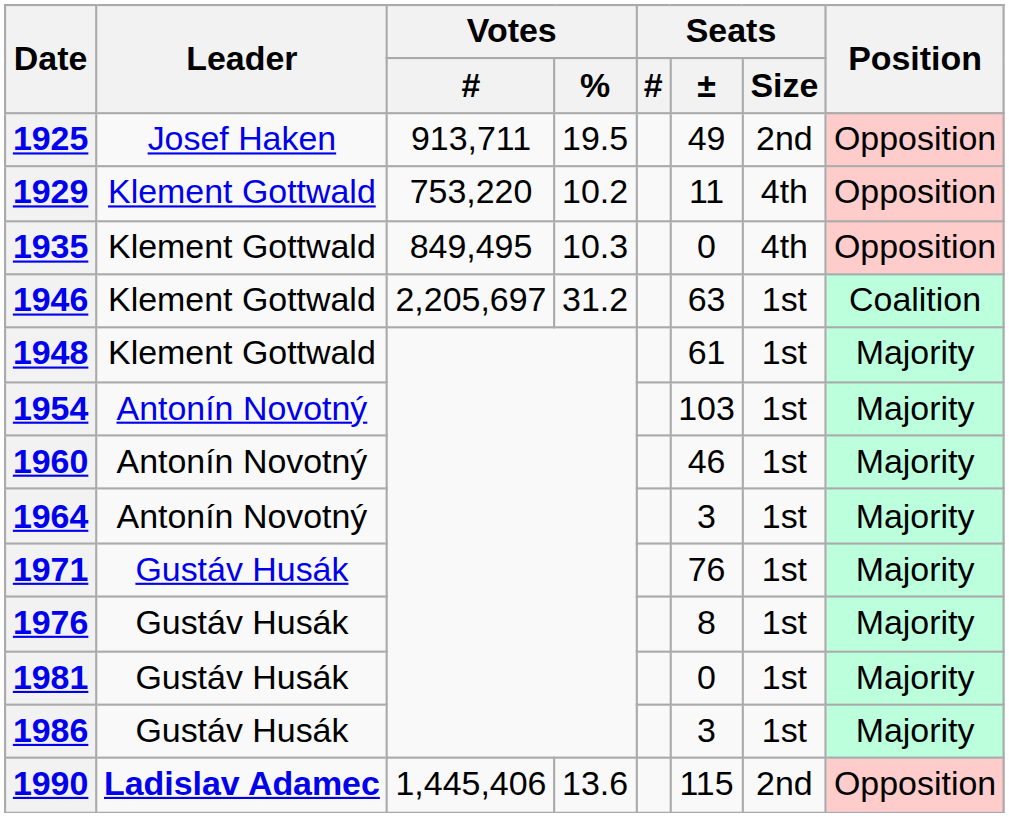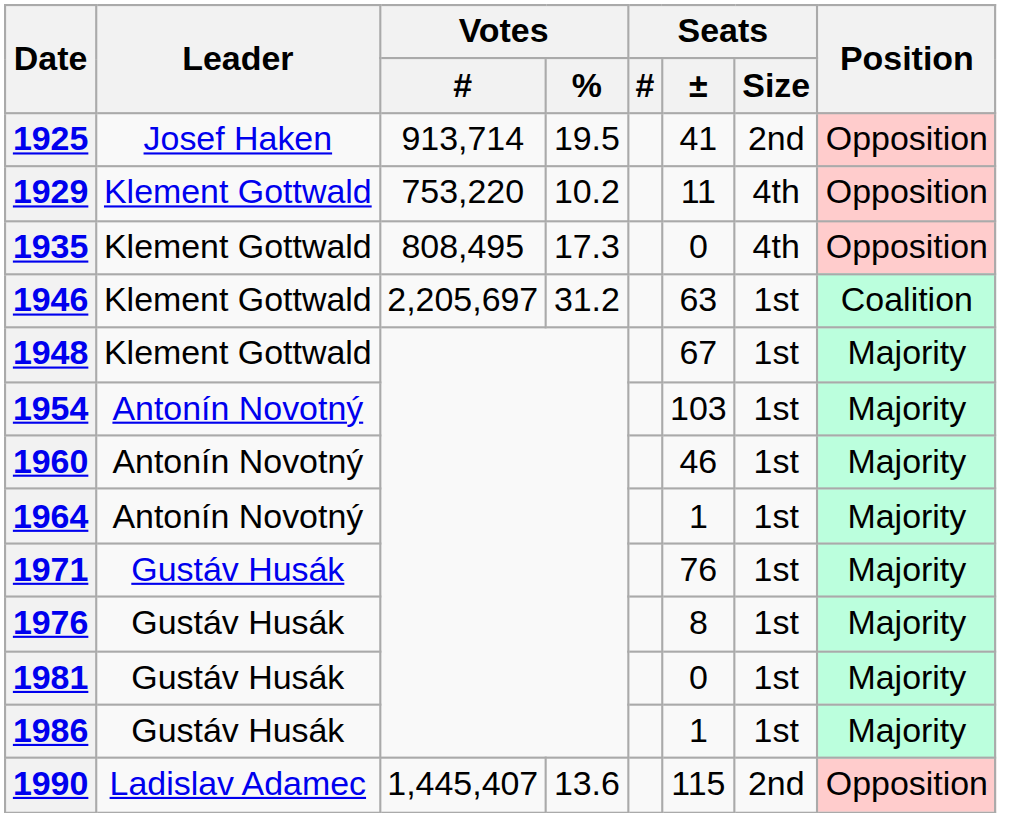1925 | Votes / #: 913,711 -> 913,714
1925 | Seats / ±: 49 -> 41
1935 | Votes / #: 849,495 -> 808,495
1935 | Votes / %: 10.3 -> 17.3
1948 | Seats / ±: 61 -> 67
1964 | Seats / ±: 3 -> 1
1986 | Seats / ±: 3 -> 1
1990 | Leader: bold -> normal
1990 | Votes / #: 1,445,406 -> 1,445,407
